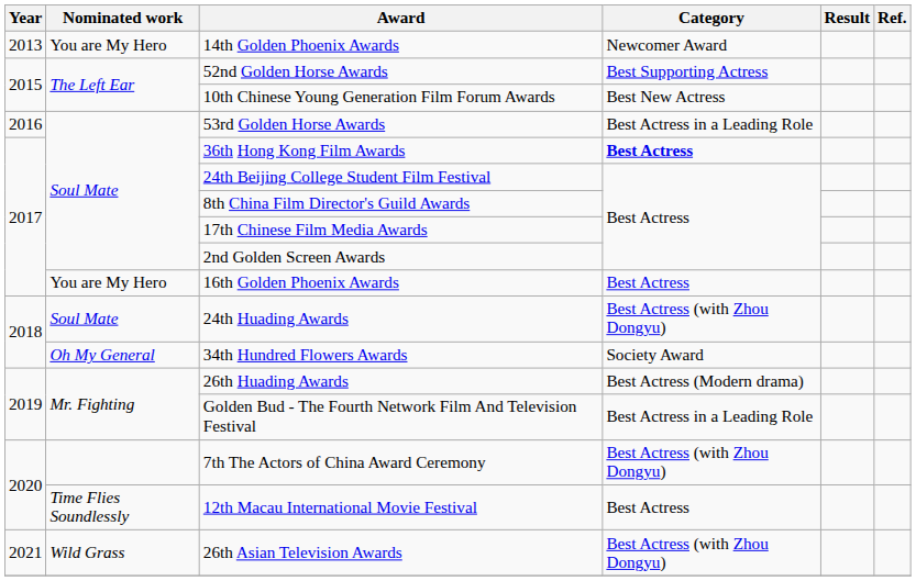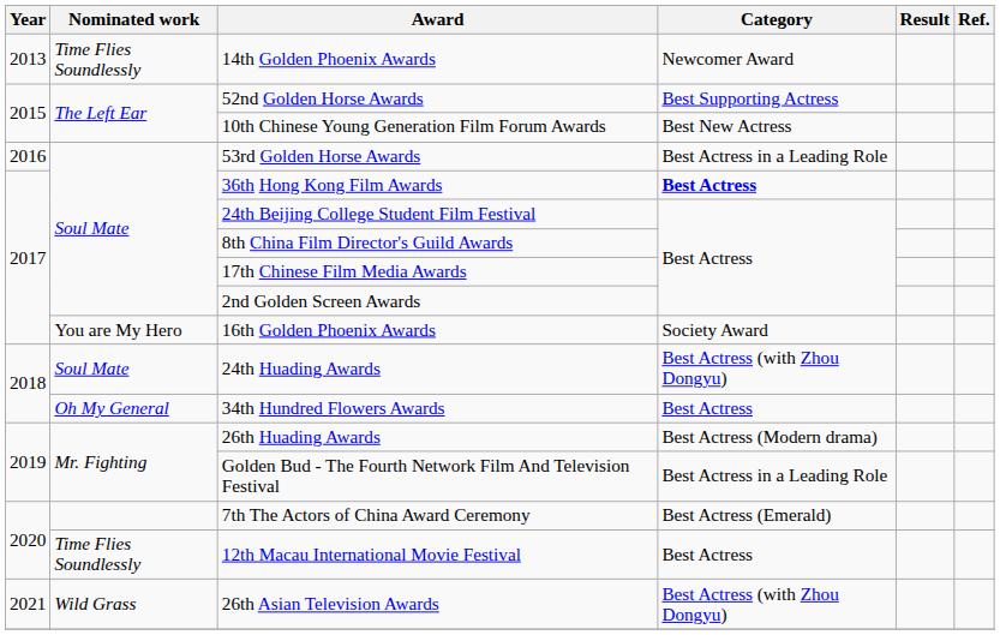14th Golden Phoenix Awards | Nominated work: You are My Hero -> Time Flies Soundlessly
16th Golden Phoenix Awards | Category: Best Actress -> Society Award
34th Hundred Flowers Awards | Category: Society Award -> Best Actress
7th The Actors of China Award Ceremony | Category: Best Actress (with Zhou Dongyu) -> Best Actress (Emerald)
